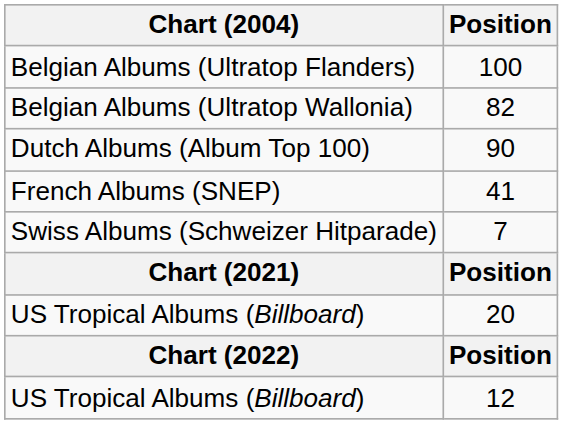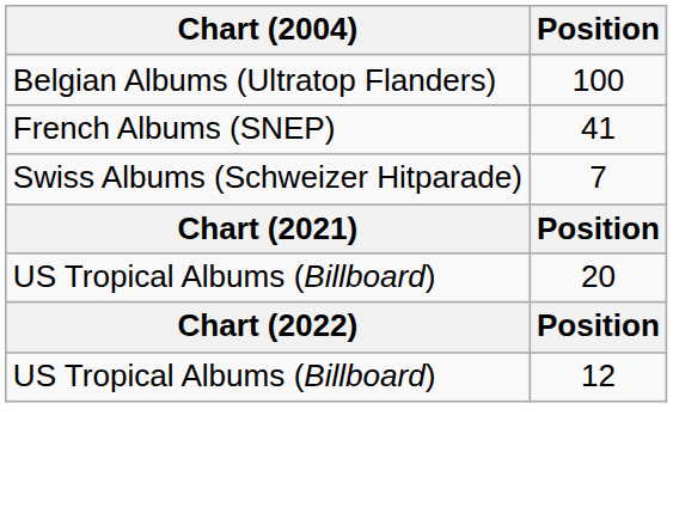- row: Belgian Albums (Ultratop Wallonia) | 82
- row: Dutch Albums (Album Top 100) | 90
